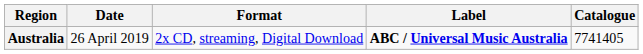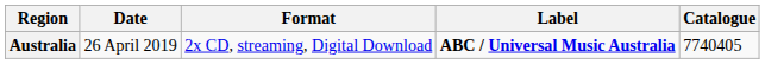Australia | Catalogue: 7741405 -> 7740405
